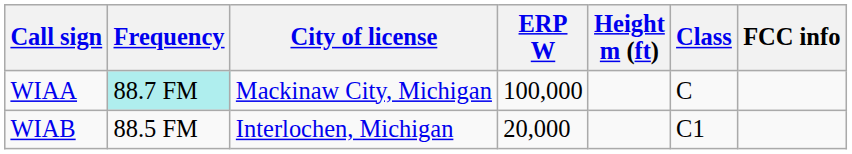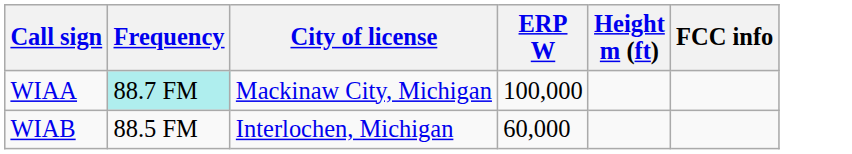- column: Class | C | C1
WIAB | ERP W: 20,000 -> 60,000
